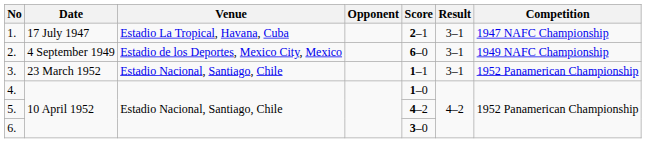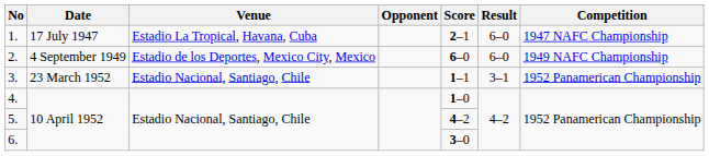1. | Result: 3–1 -> 6–0
2. | Result: 3–1 -> 6–0
